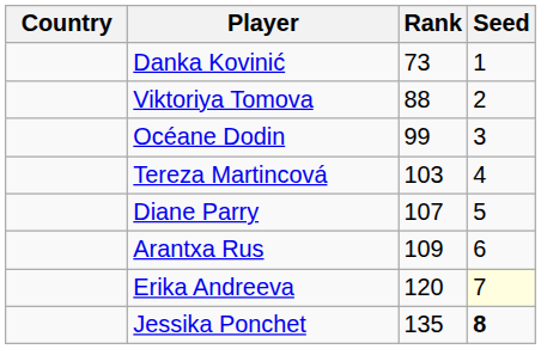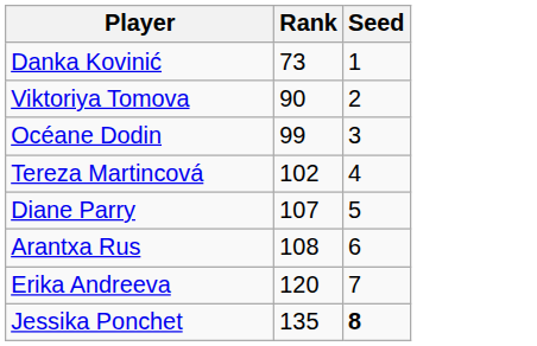- column: Country
Viktoriya Tomova | Rank: 88 -> 90
Tereza Martincová | Rank: 103 -> 102
Arantxa Rus | Rank: 109 -> 108
Erika Andreeva | Seed: lightyellow background -> no background
